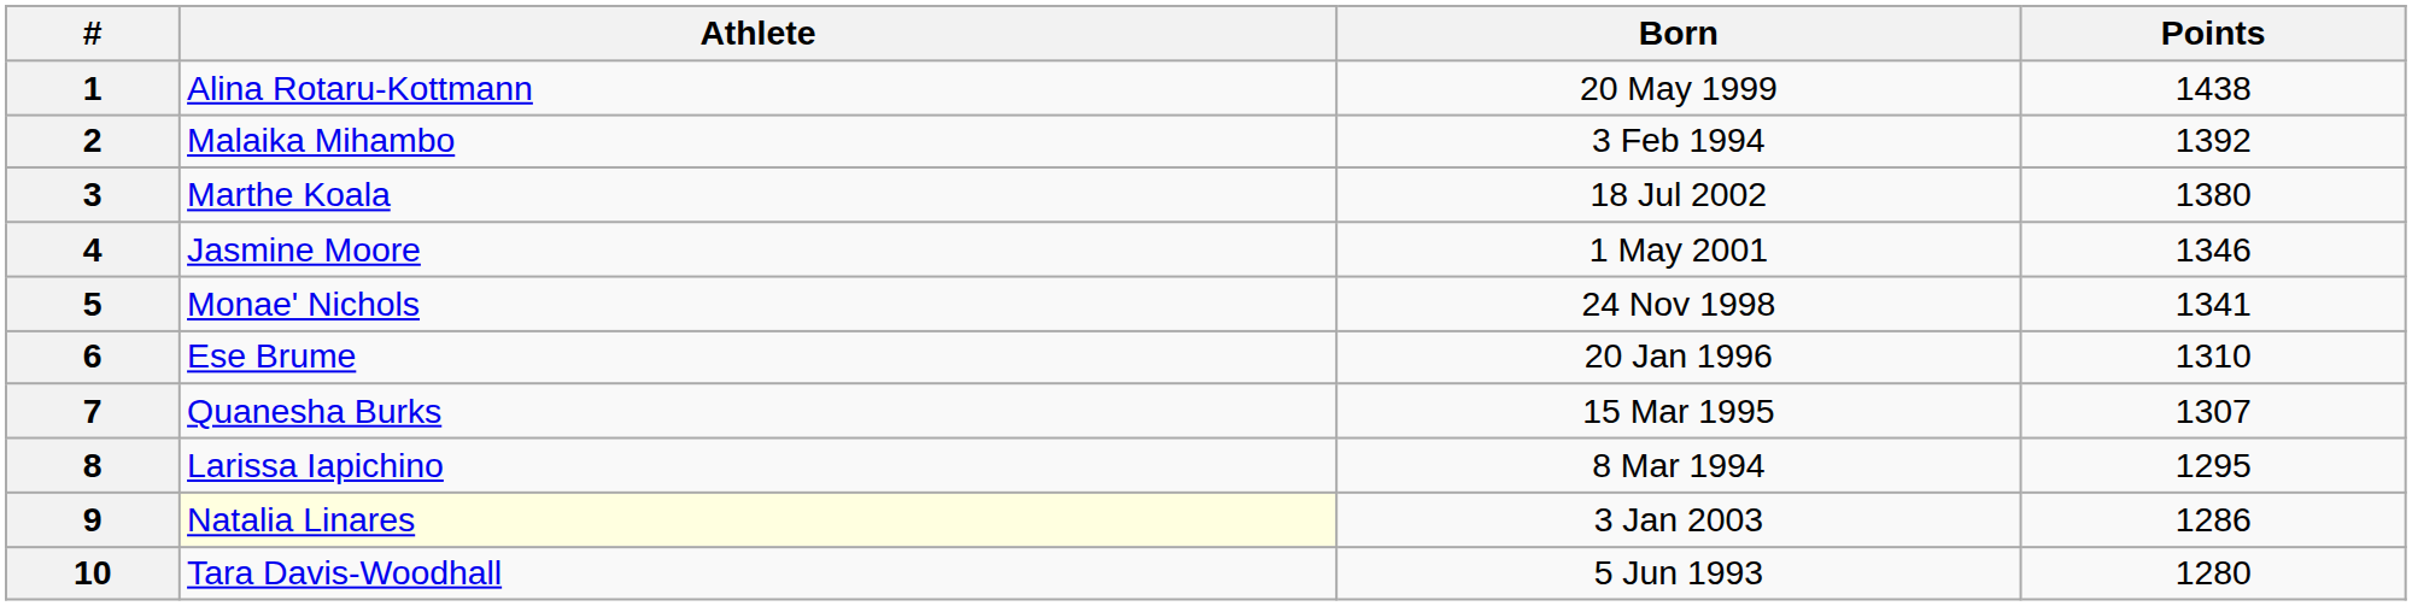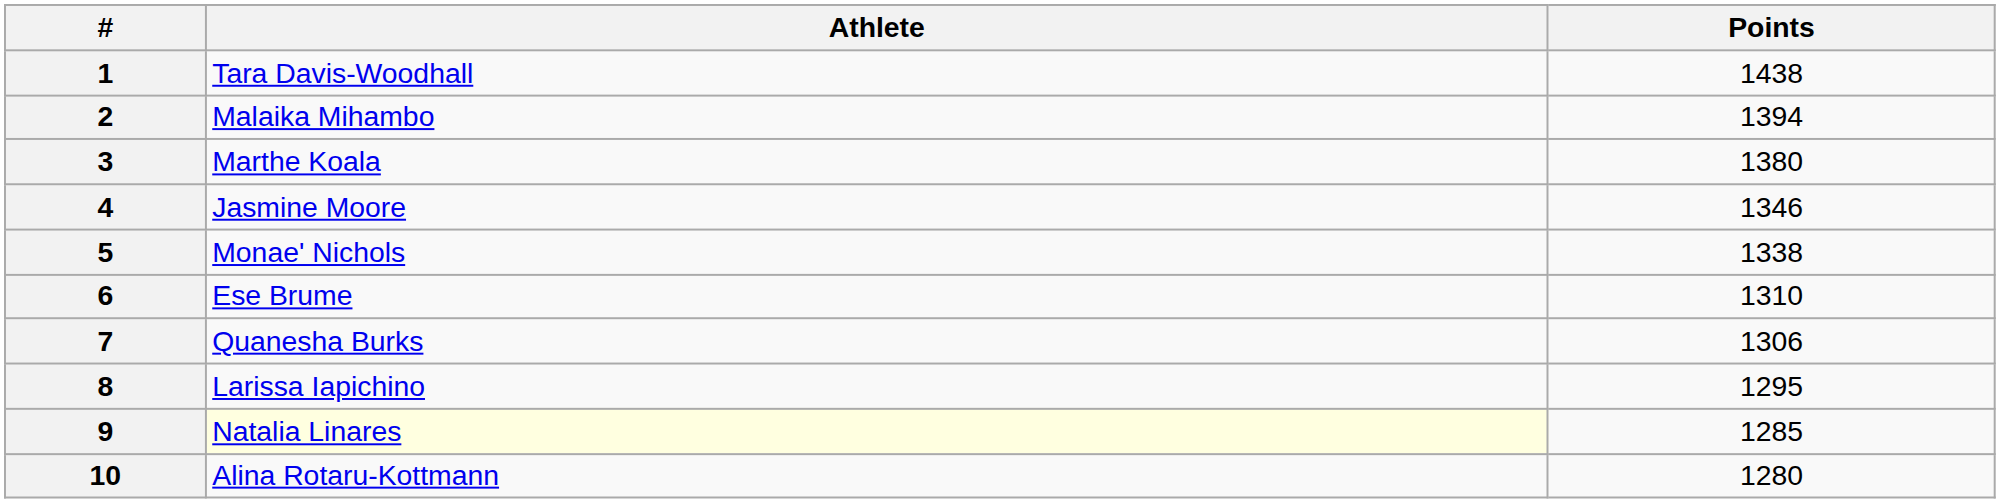- column: Born | 20 May 1999 | 3 Feb 1994 | 18 Jul 2002 | 1 May 2001 | 24 Nov 1998 | 20 Jan 1996 | 15 Mar 1995 | 8 Mar 1994 | 3 Jan 2003 | 5 Jun 1993
1 | Athlete: Alina Rotaru-Kottmann -> Tara Davis-Woodhall
2 | Points: 1392 -> 1394
5 | Points: 1341 -> 1338
7 | Points: 1307 -> 1306
9 | Points: 1286 -> 1285
10 | Athlete: Tara Davis-Woodhall -> Alina Rotaru-Kottmann
